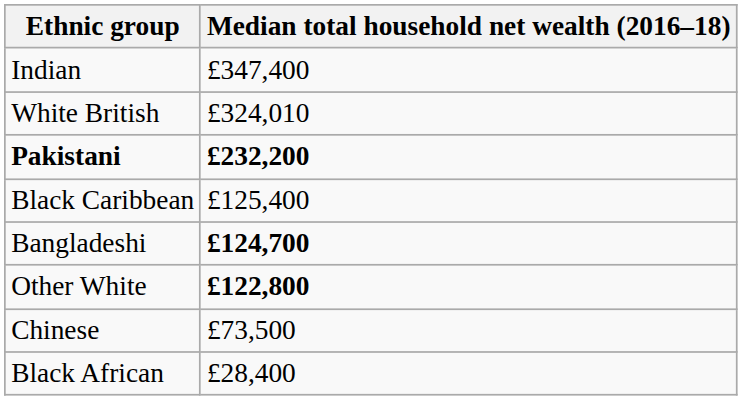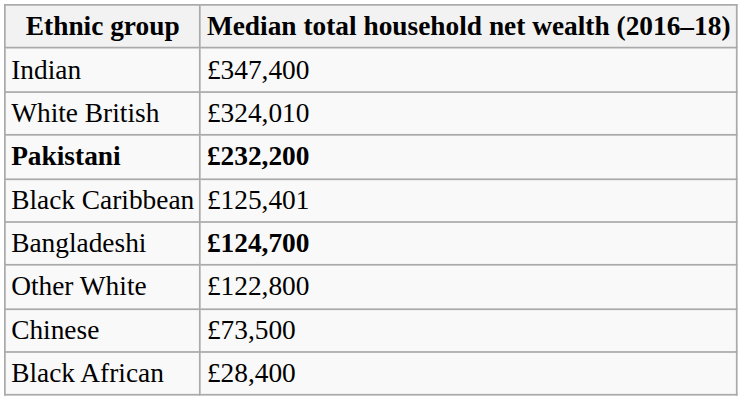Black Caribbean | Median total household net wealth (2016–18): £125,400 -> £125,401
Other White | Median total household net wealth (2016–18): bold -> normal
